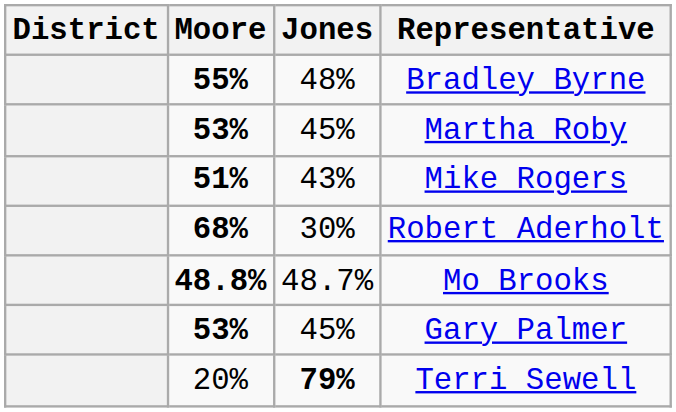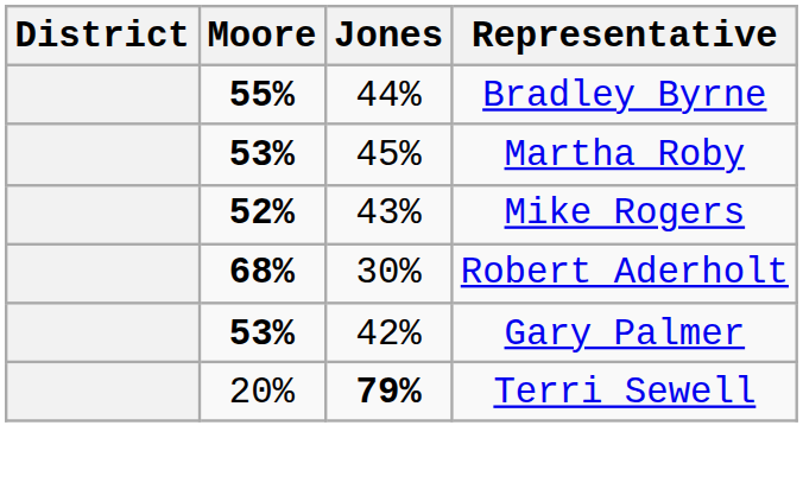Bradley Byrne | Jones: 48% -> 44%
Mike Rogers | Moore: 51% -> 52%
- row: 48.8% | 48.7% | Mo Brooks
Gary Palmer | Jones: 45% -> 42%
